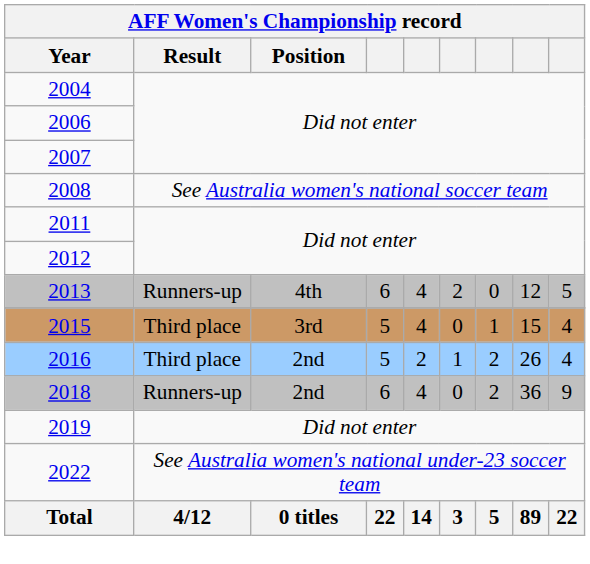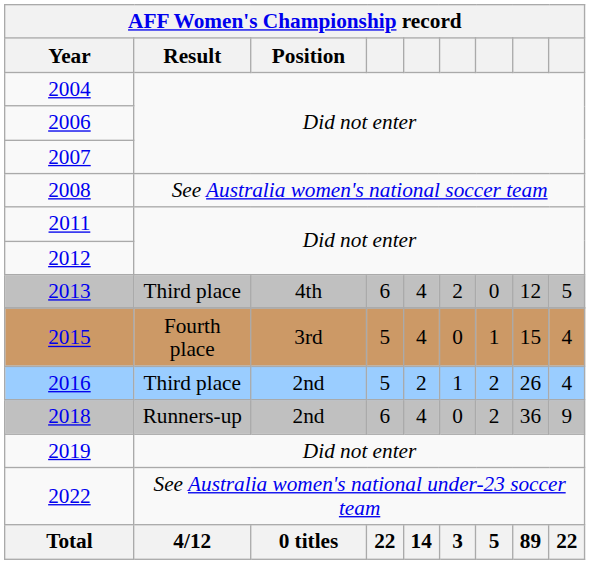2013 | Result: Runners-up -> Third place
2015 | Result: Third place -> Fourth place
